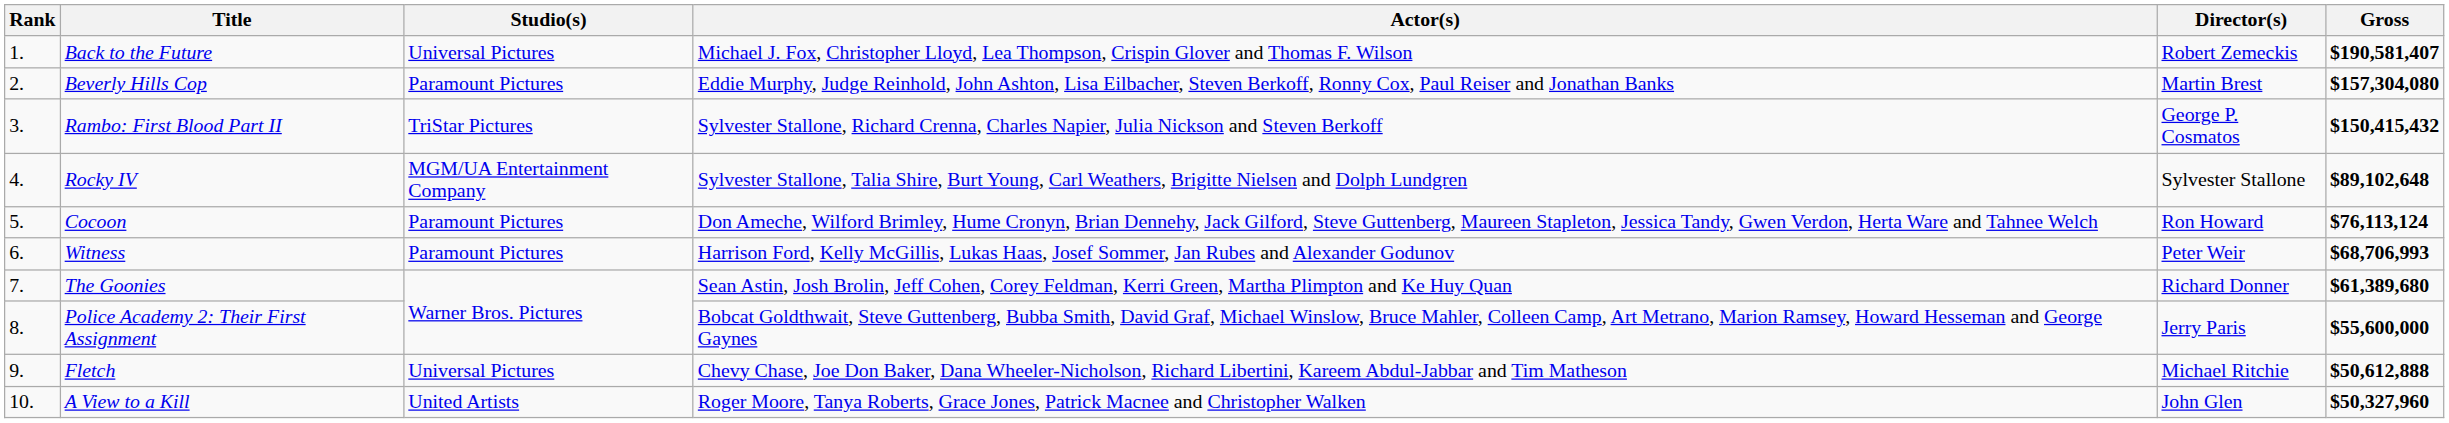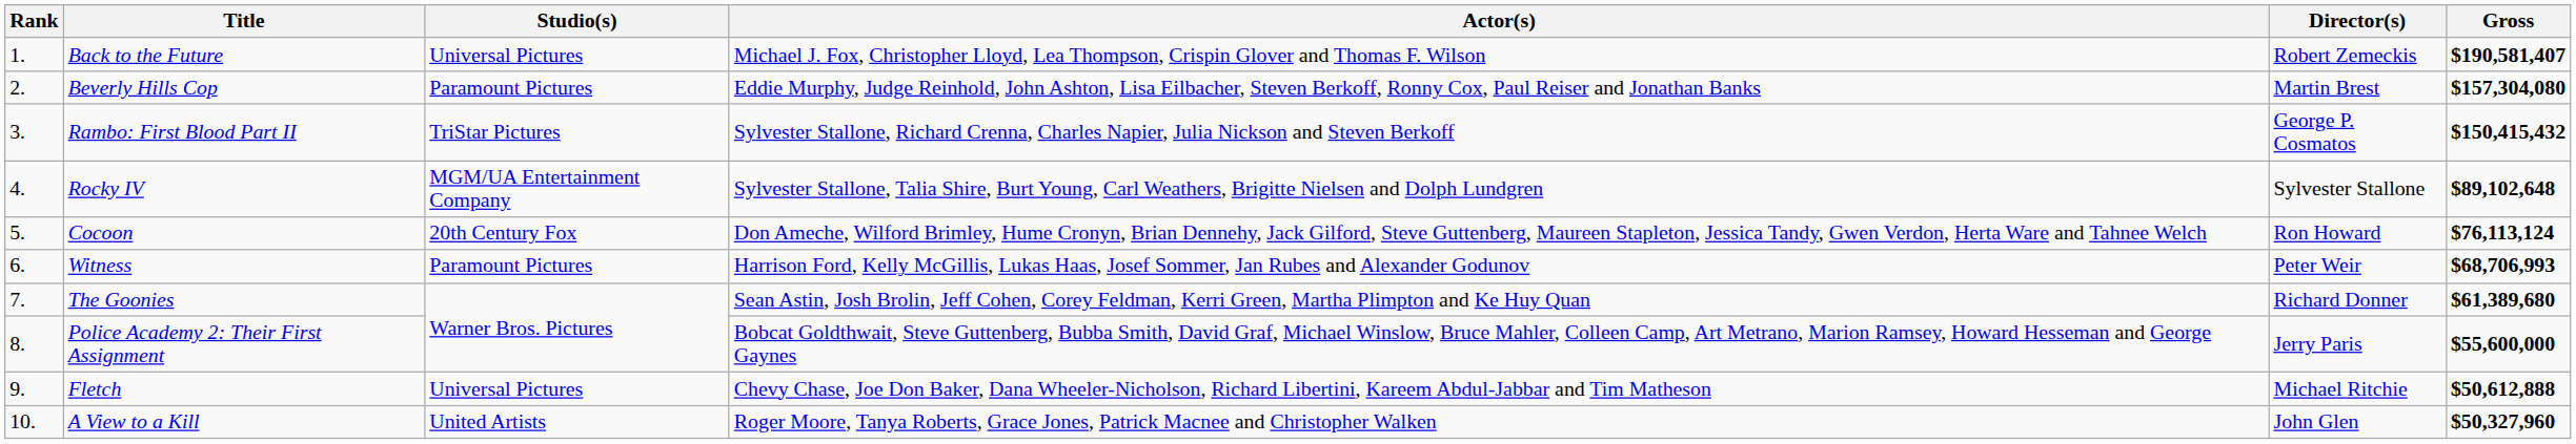Cocoon | Studio(s): Paramount Pictures -> 20th Century Fox
